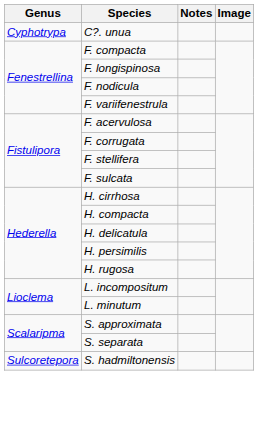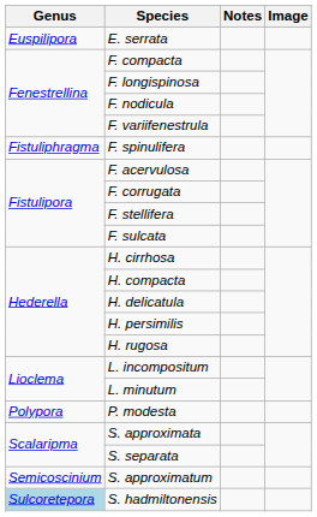- row: Cyphotrypa | C?. unua
+ row: Euspilipora | E. serrata
+ row: Fistuliphragma | F. spinulifera
+ row: Polypora | P. modesta
+ row: Semicoscinium | S. approximatum
S. hadmiltonensis | Genus: no background -> lightblue background
